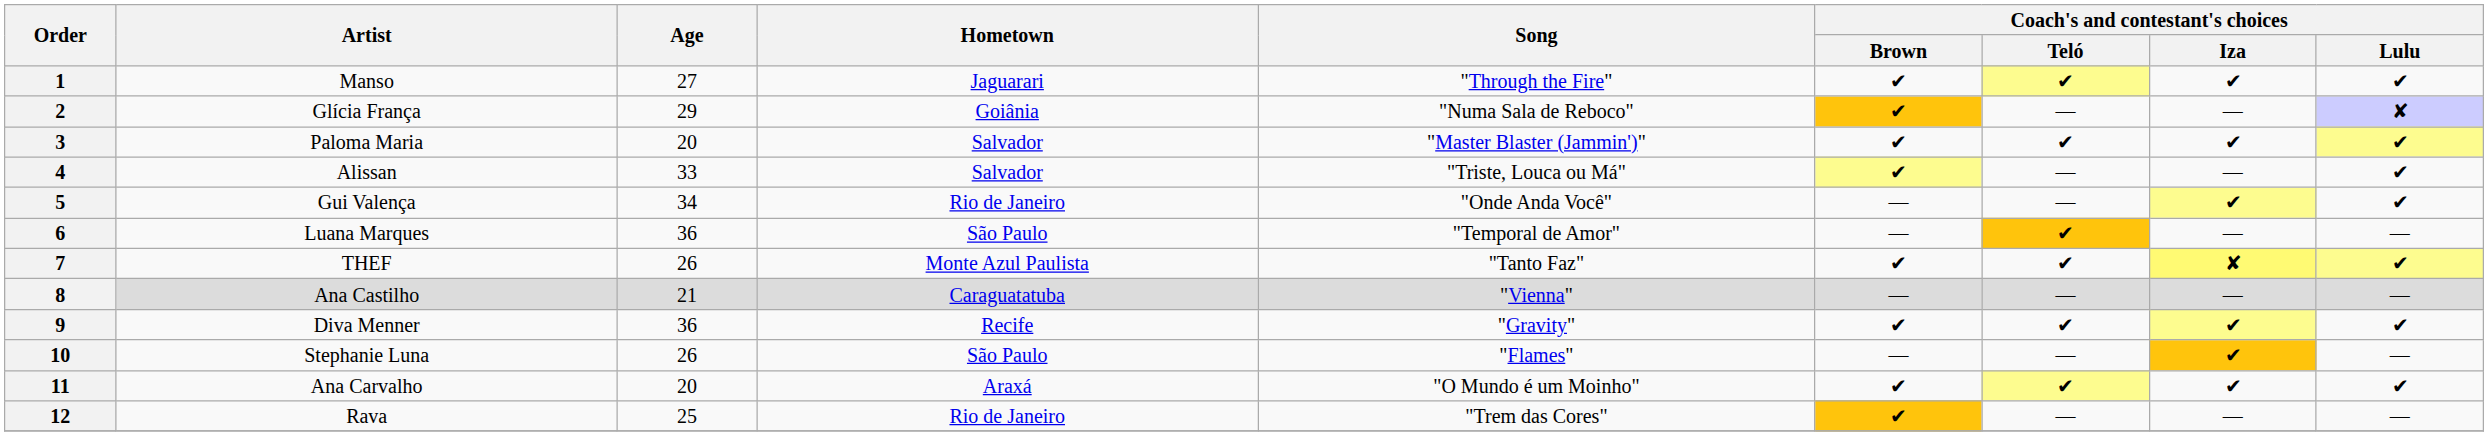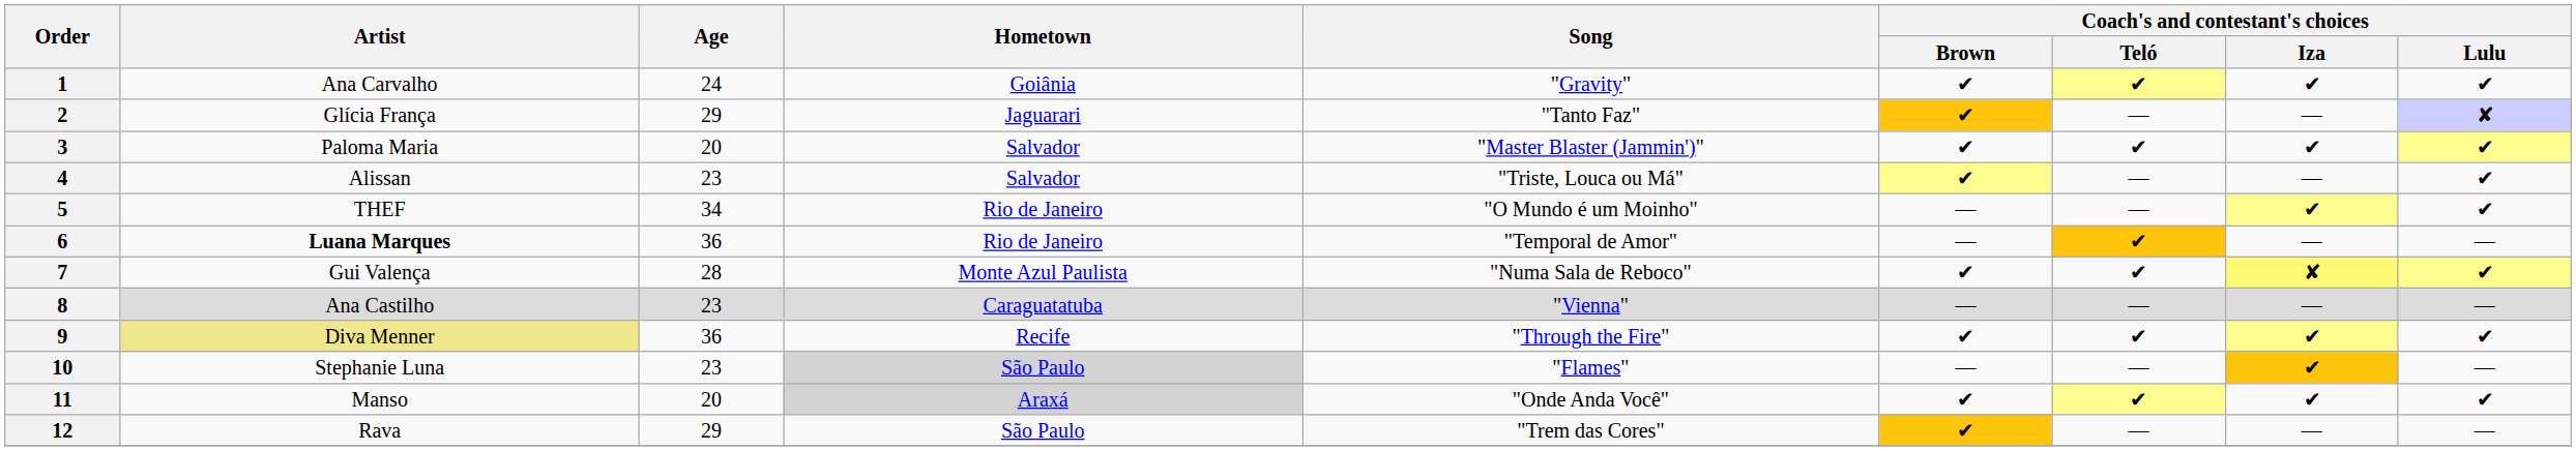1 | Artist: Manso -> Ana Carvalho
1 | Age: 27 -> 24
1 | Hometown: Jaguarari -> Goiânia
1 | Song: "Through the Fire" -> "Gravity"
2 | Hometown: Goiânia -> Jaguarari
2 | Song: "Numa Sala de Reboco" -> "Tanto Faz"
4 | Age: 33 -> 23
5 | Artist: Gui Valença -> THEF
5 | Song: "Onde Anda Você" -> "O Mundo é um Moinho"
6 | Artist: normal -> bold
6 | Hometown: São Paulo -> Rio de Janeiro
7 | Artist: THEF -> Gui Valença
7 | Age: 26 -> 28
7 | Song: "Tanto Faz" -> "Numa Sala de Reboco"
8 | Age: 21 -> 23
9 | Artist: no background -> khaki background
9 | Song: "Gravity" -> "Through the Fire"
10 | Age: 26 -> 23
10 | Hometown: no background -> lightgrey background
11 | Artist: Ana Carvalho -> Manso
11 | Hometown: no background -> lightgrey background
11 | Song: "O Mundo é um Moinho" -> "Onde Anda Você"
12 | Age: 25 -> 29
12 | Hometown: Rio de Janeiro -> São Paulo
